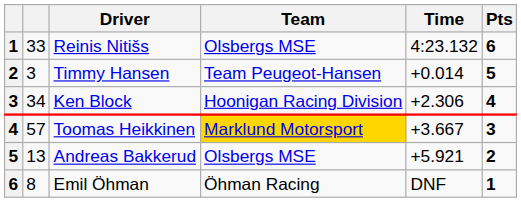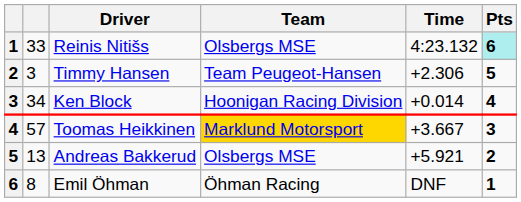Reinis Nitišs | Pts: no background -> paleturquoise background
Timmy Hansen | Time: +0.014 -> +2.306
Ken Block | Time: +2.306 -> +0.014
